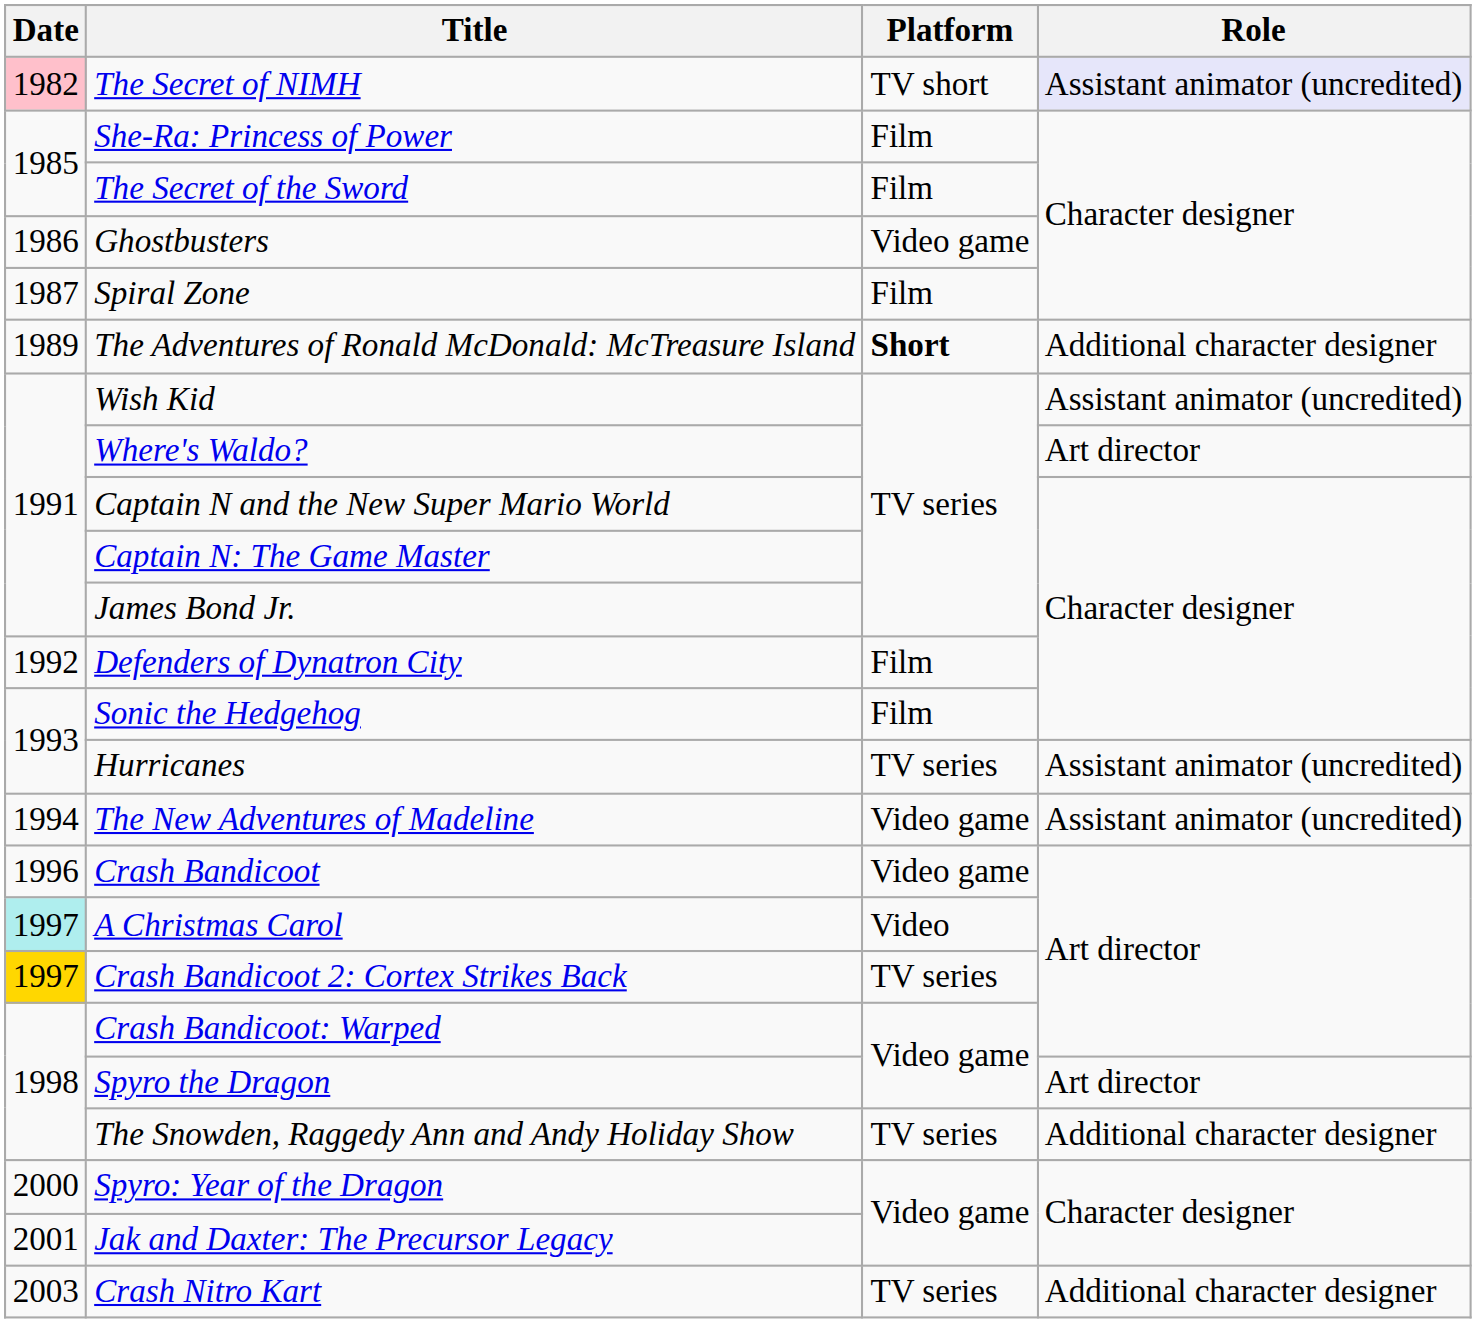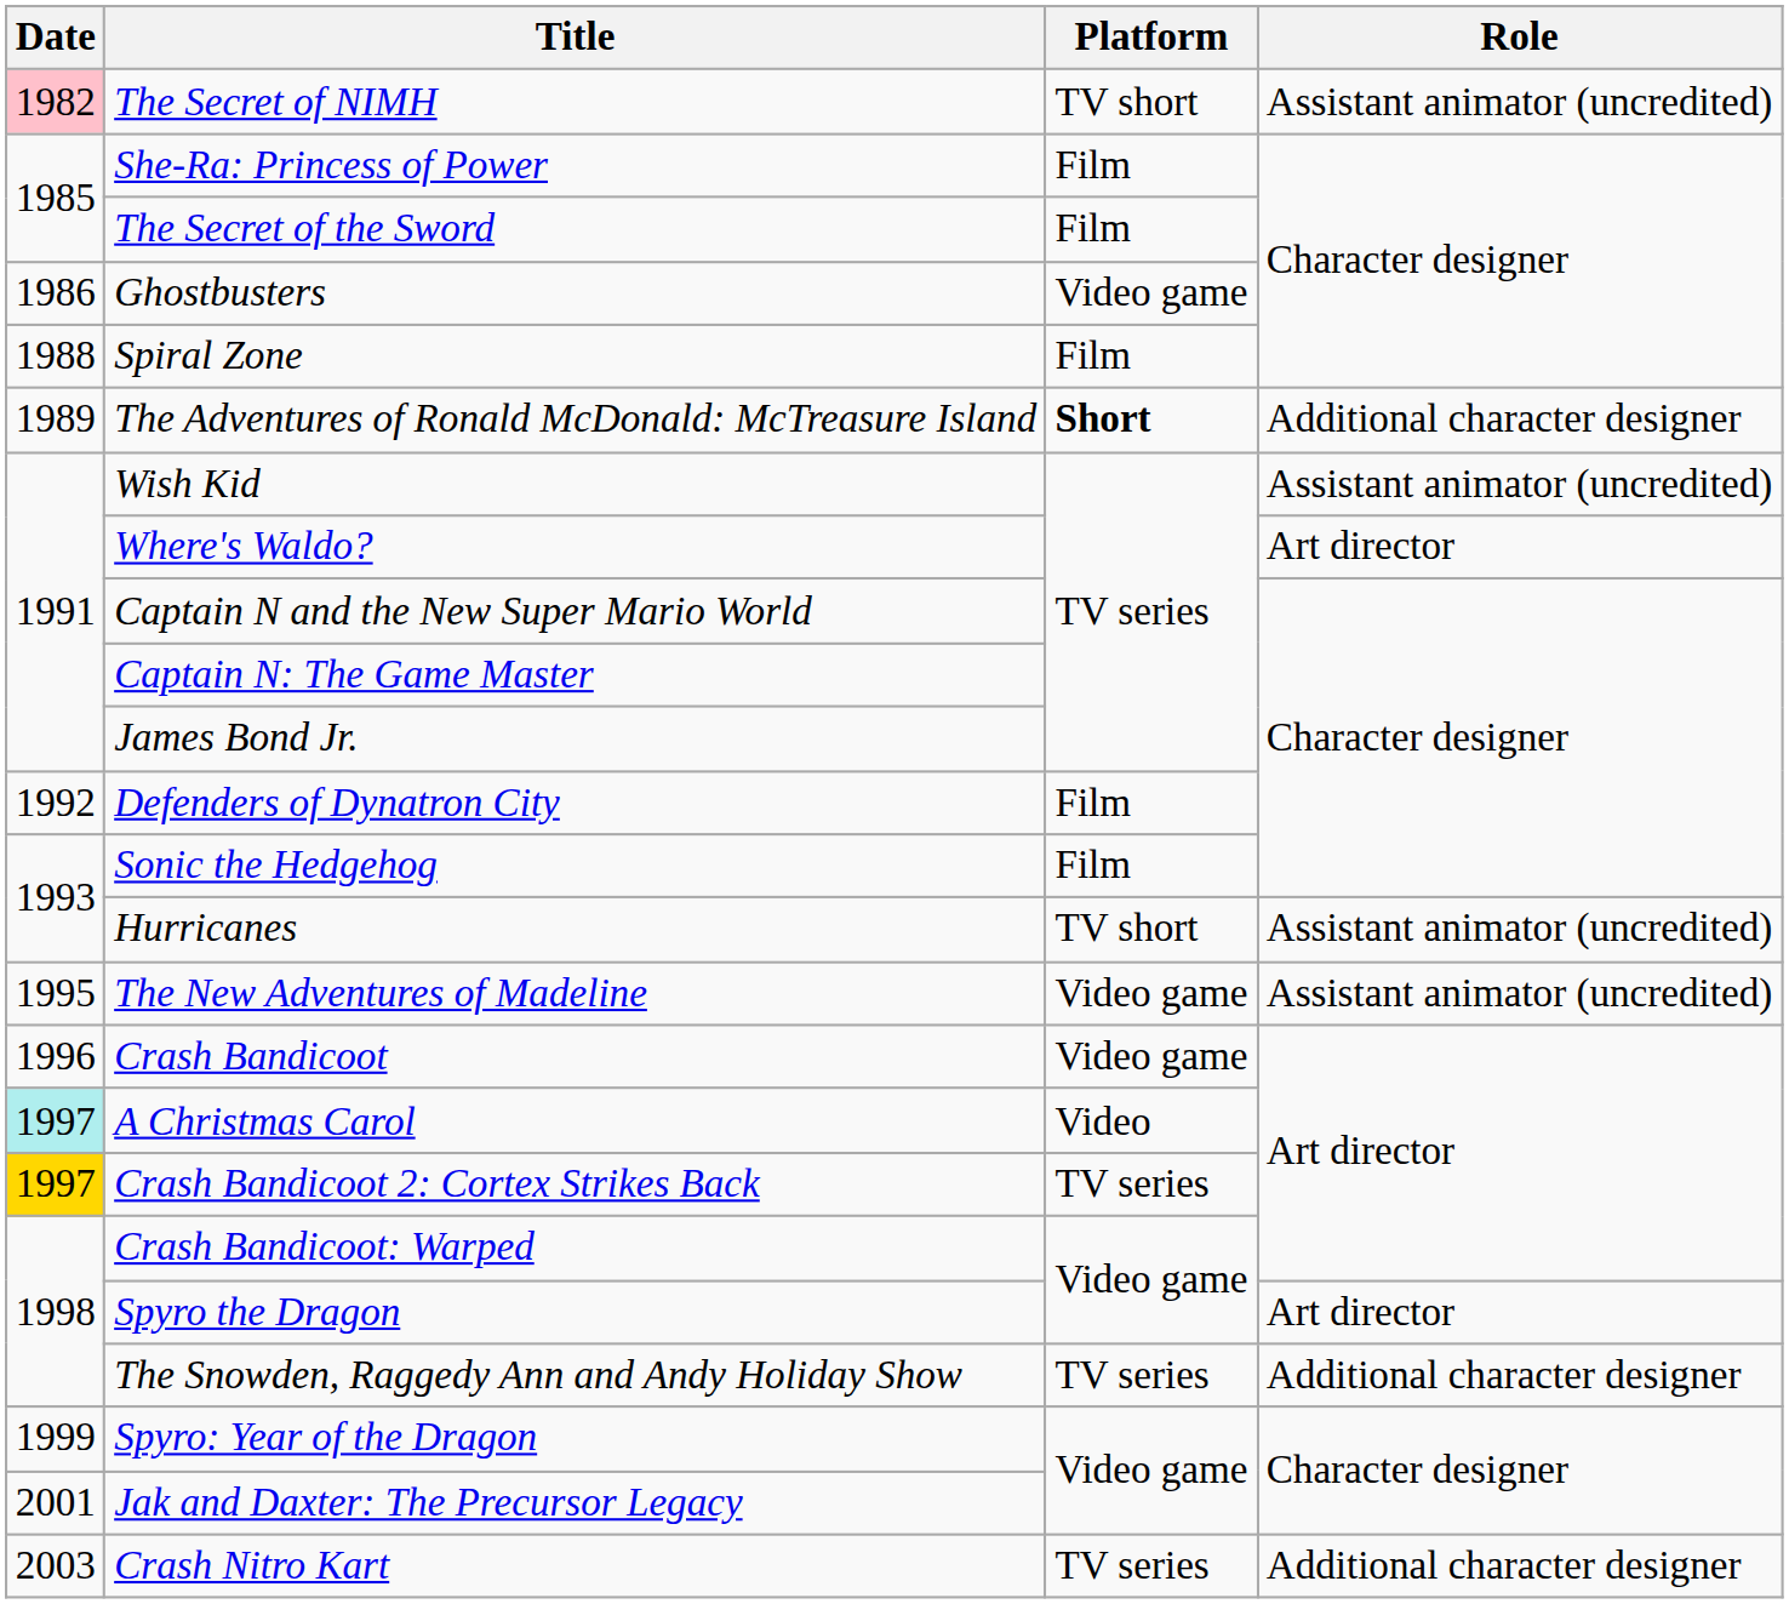The Secret of NIMH | Role: lavender background -> no background
Spiral Zone | Date: 1987 -> 1988
Hurricanes | Platform: TV series -> TV short
The New Adventures of Madeline | Date: 1994 -> 1995
Spyro: Year of the Dragon | Date: 2000 -> 1999
